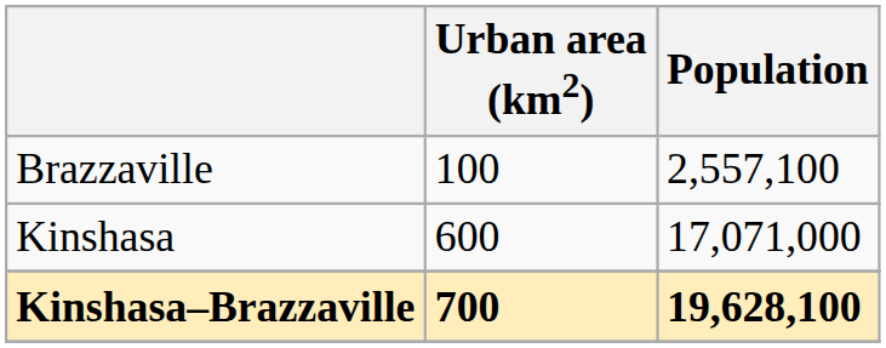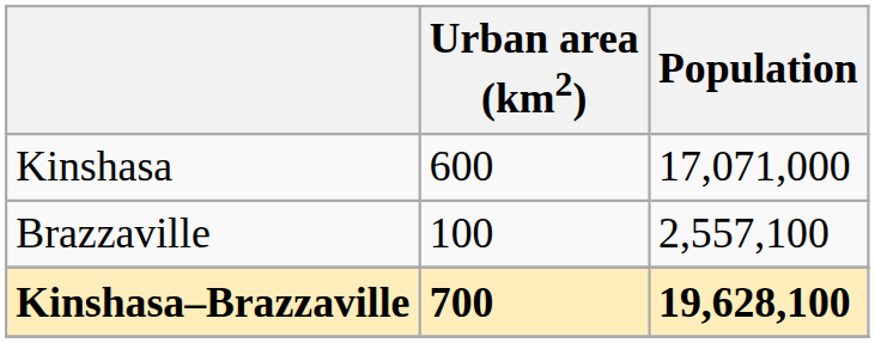rows swapped: Kinshasa <-> Brazzaville
